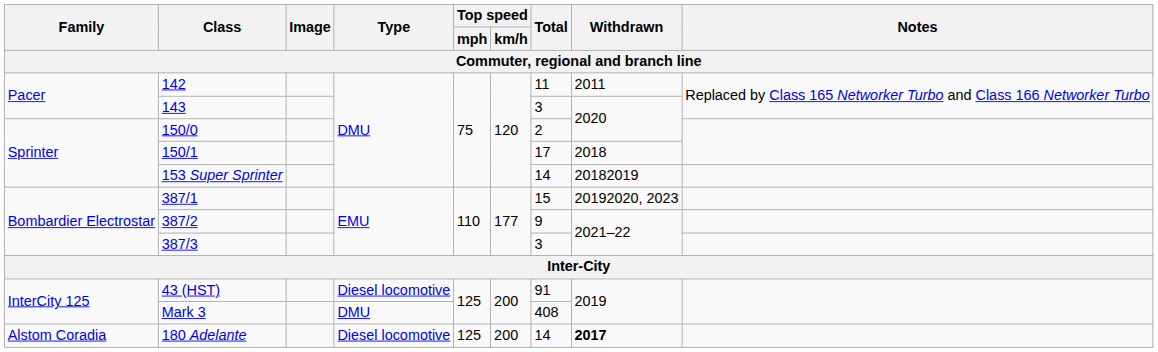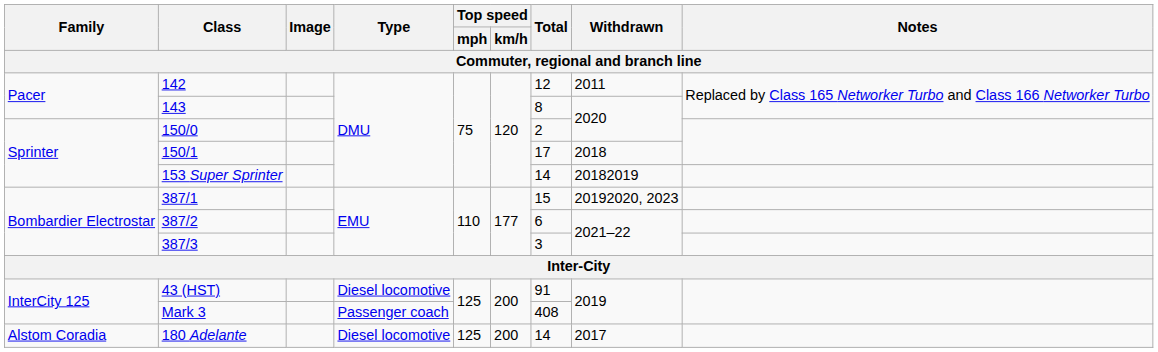142 | Total: 11 -> 12
143 | Total: 3 -> 8
387/2 | Total: 9 -> 6
Mark 3 | Type: DMU -> Passenger coach
180 Adelante | Withdrawn: bold -> normal
